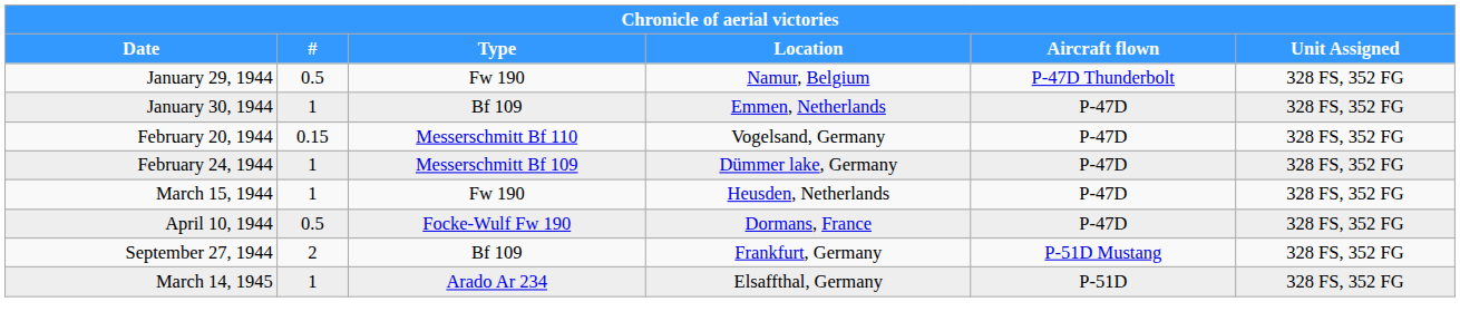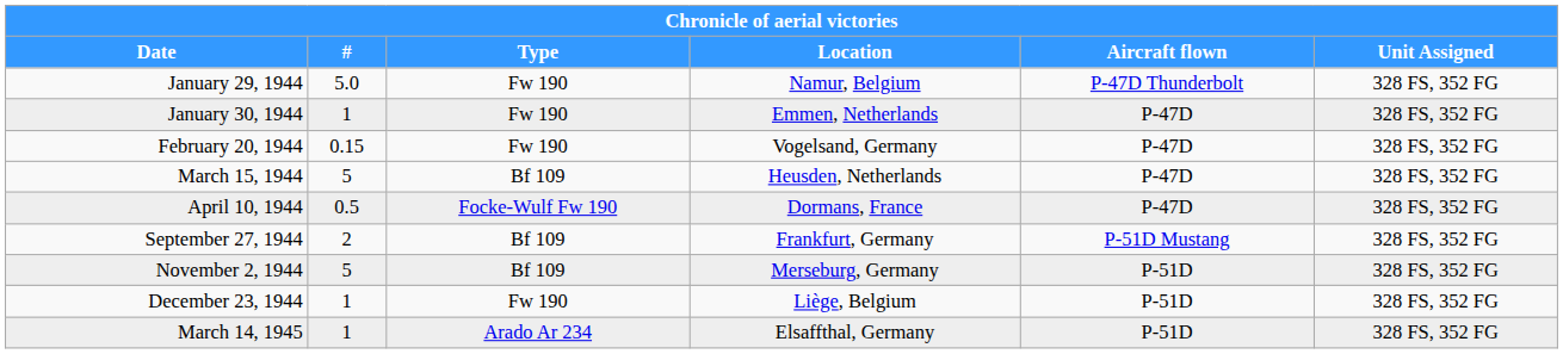January 29, 1944 | #: 0.5 -> 5.0
January 30, 1944 | Type: Bf 109 -> Fw 190
February 20, 1944 | Type: Messerschmitt Bf 110 -> Fw 190
- row: February 24, 1944 | 1 | Messerschmitt Bf 109 | Dümmer lake, Germany | P-47D | 328 FS, 352 FG
March 15, 1944 | #: 1 -> 5
March 15, 1944 | Type: Fw 190 -> Bf 109
+ row: November 2, 1944 | 5 | Bf 109 | Merseburg, Germany | P-51D | 328 FS, 352 FG
+ row: December 23, 1944 | 1 | Fw 190 | Liège, Belgium | P-51D | 328 FS, 352 FG
